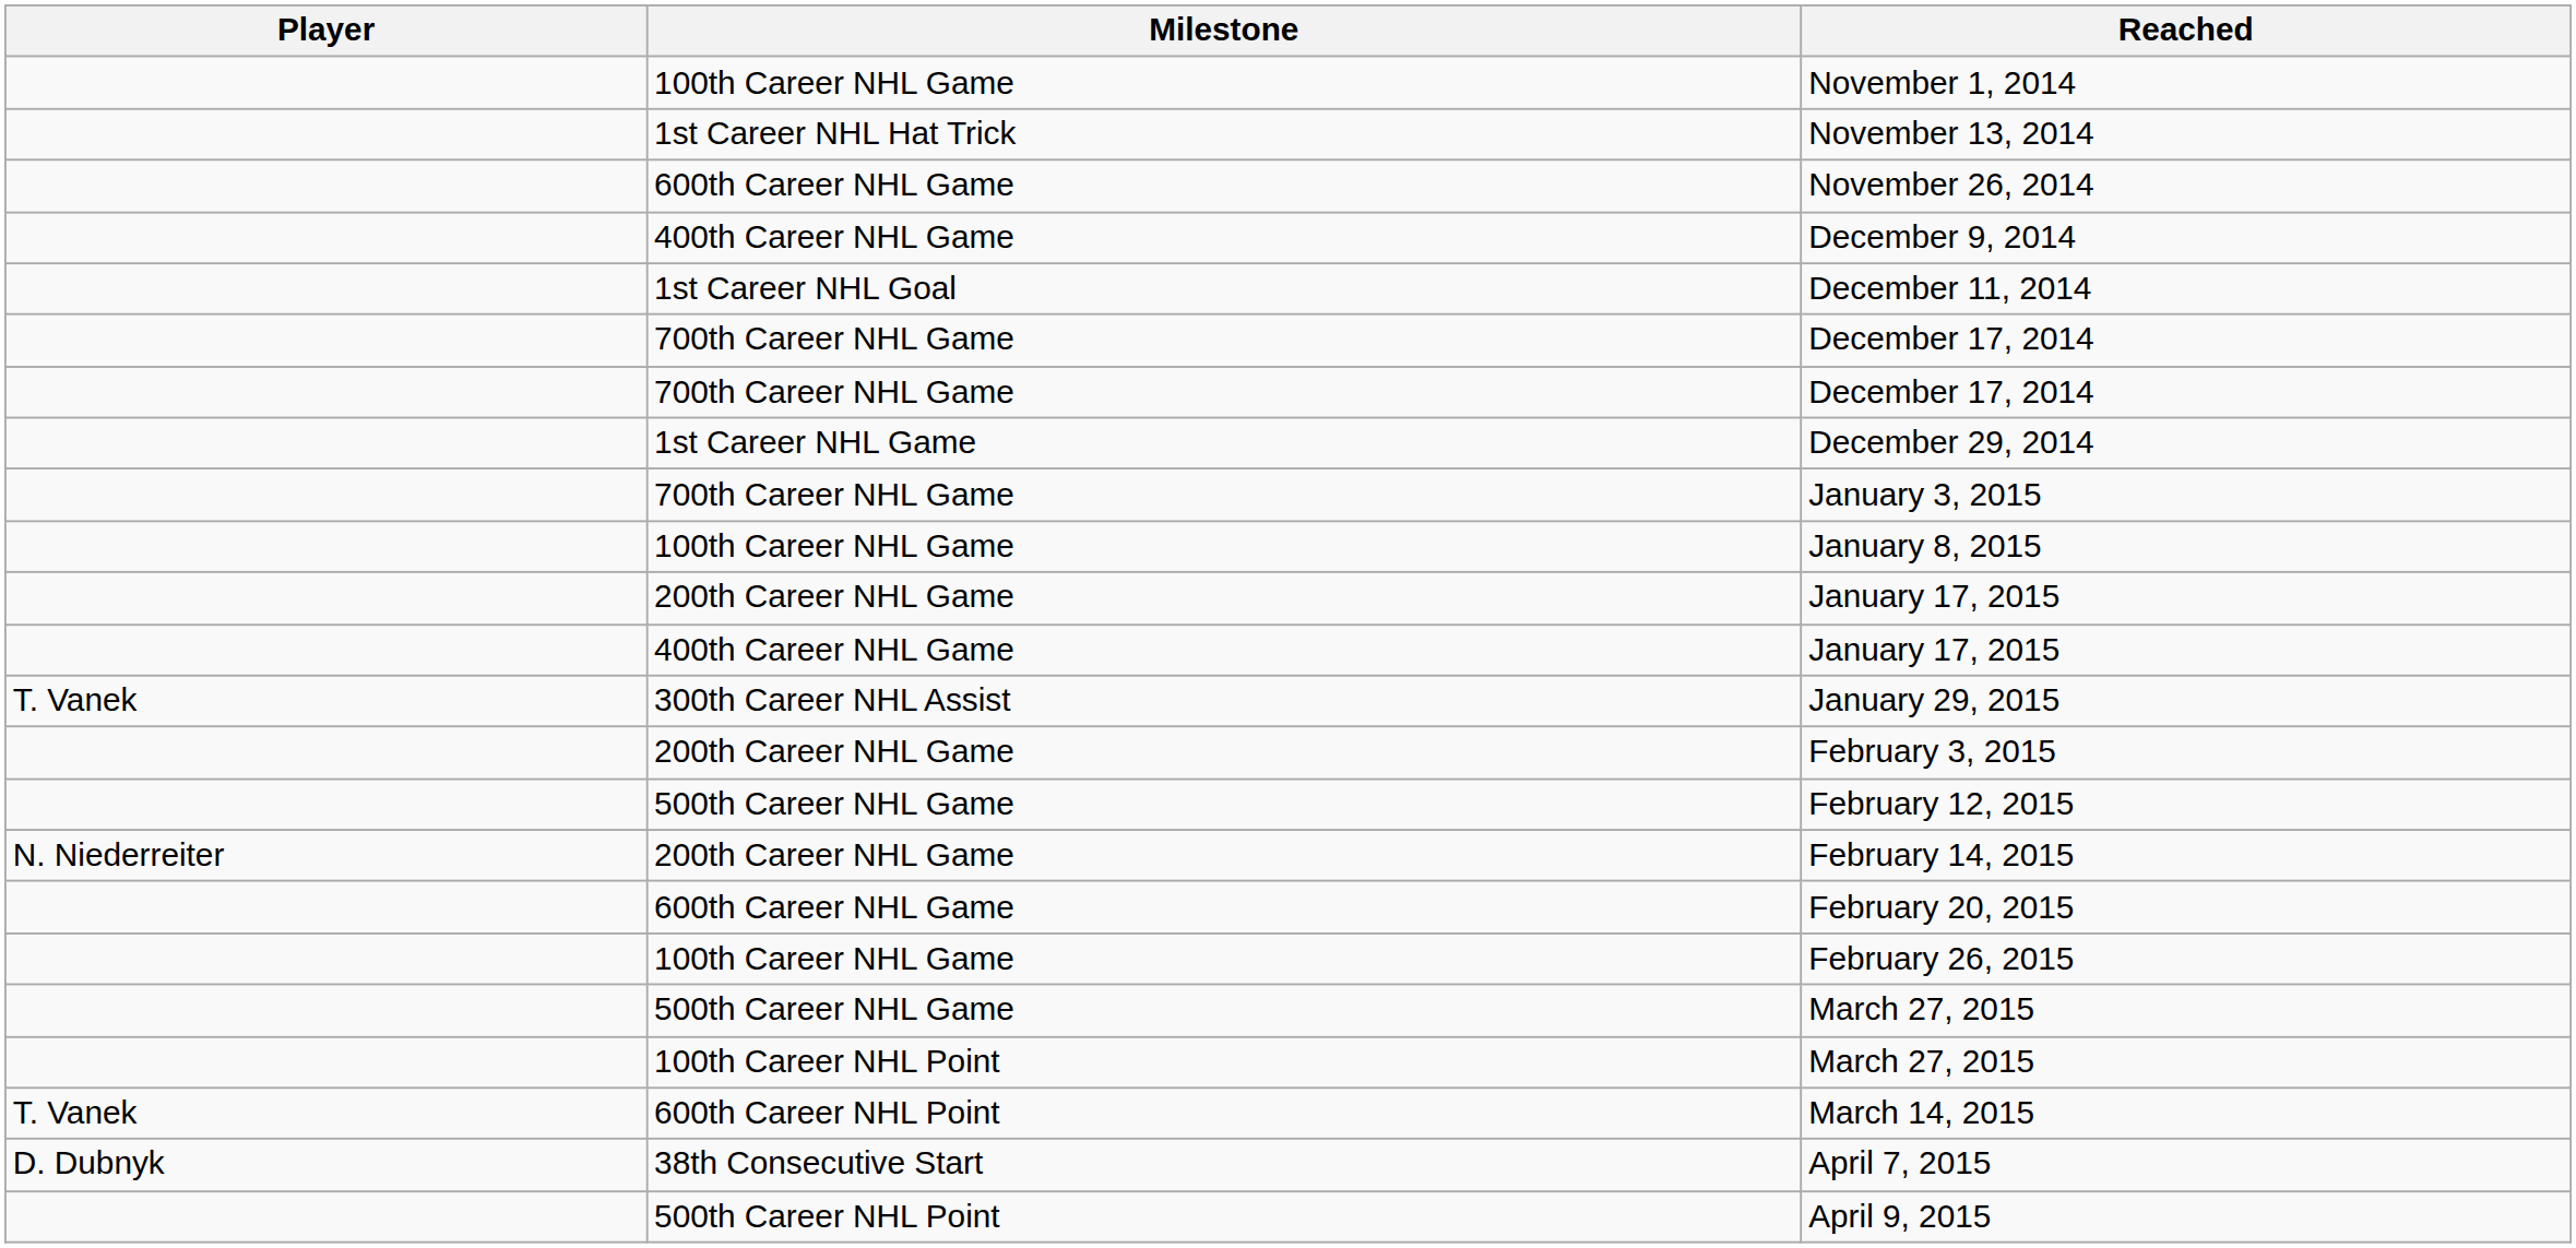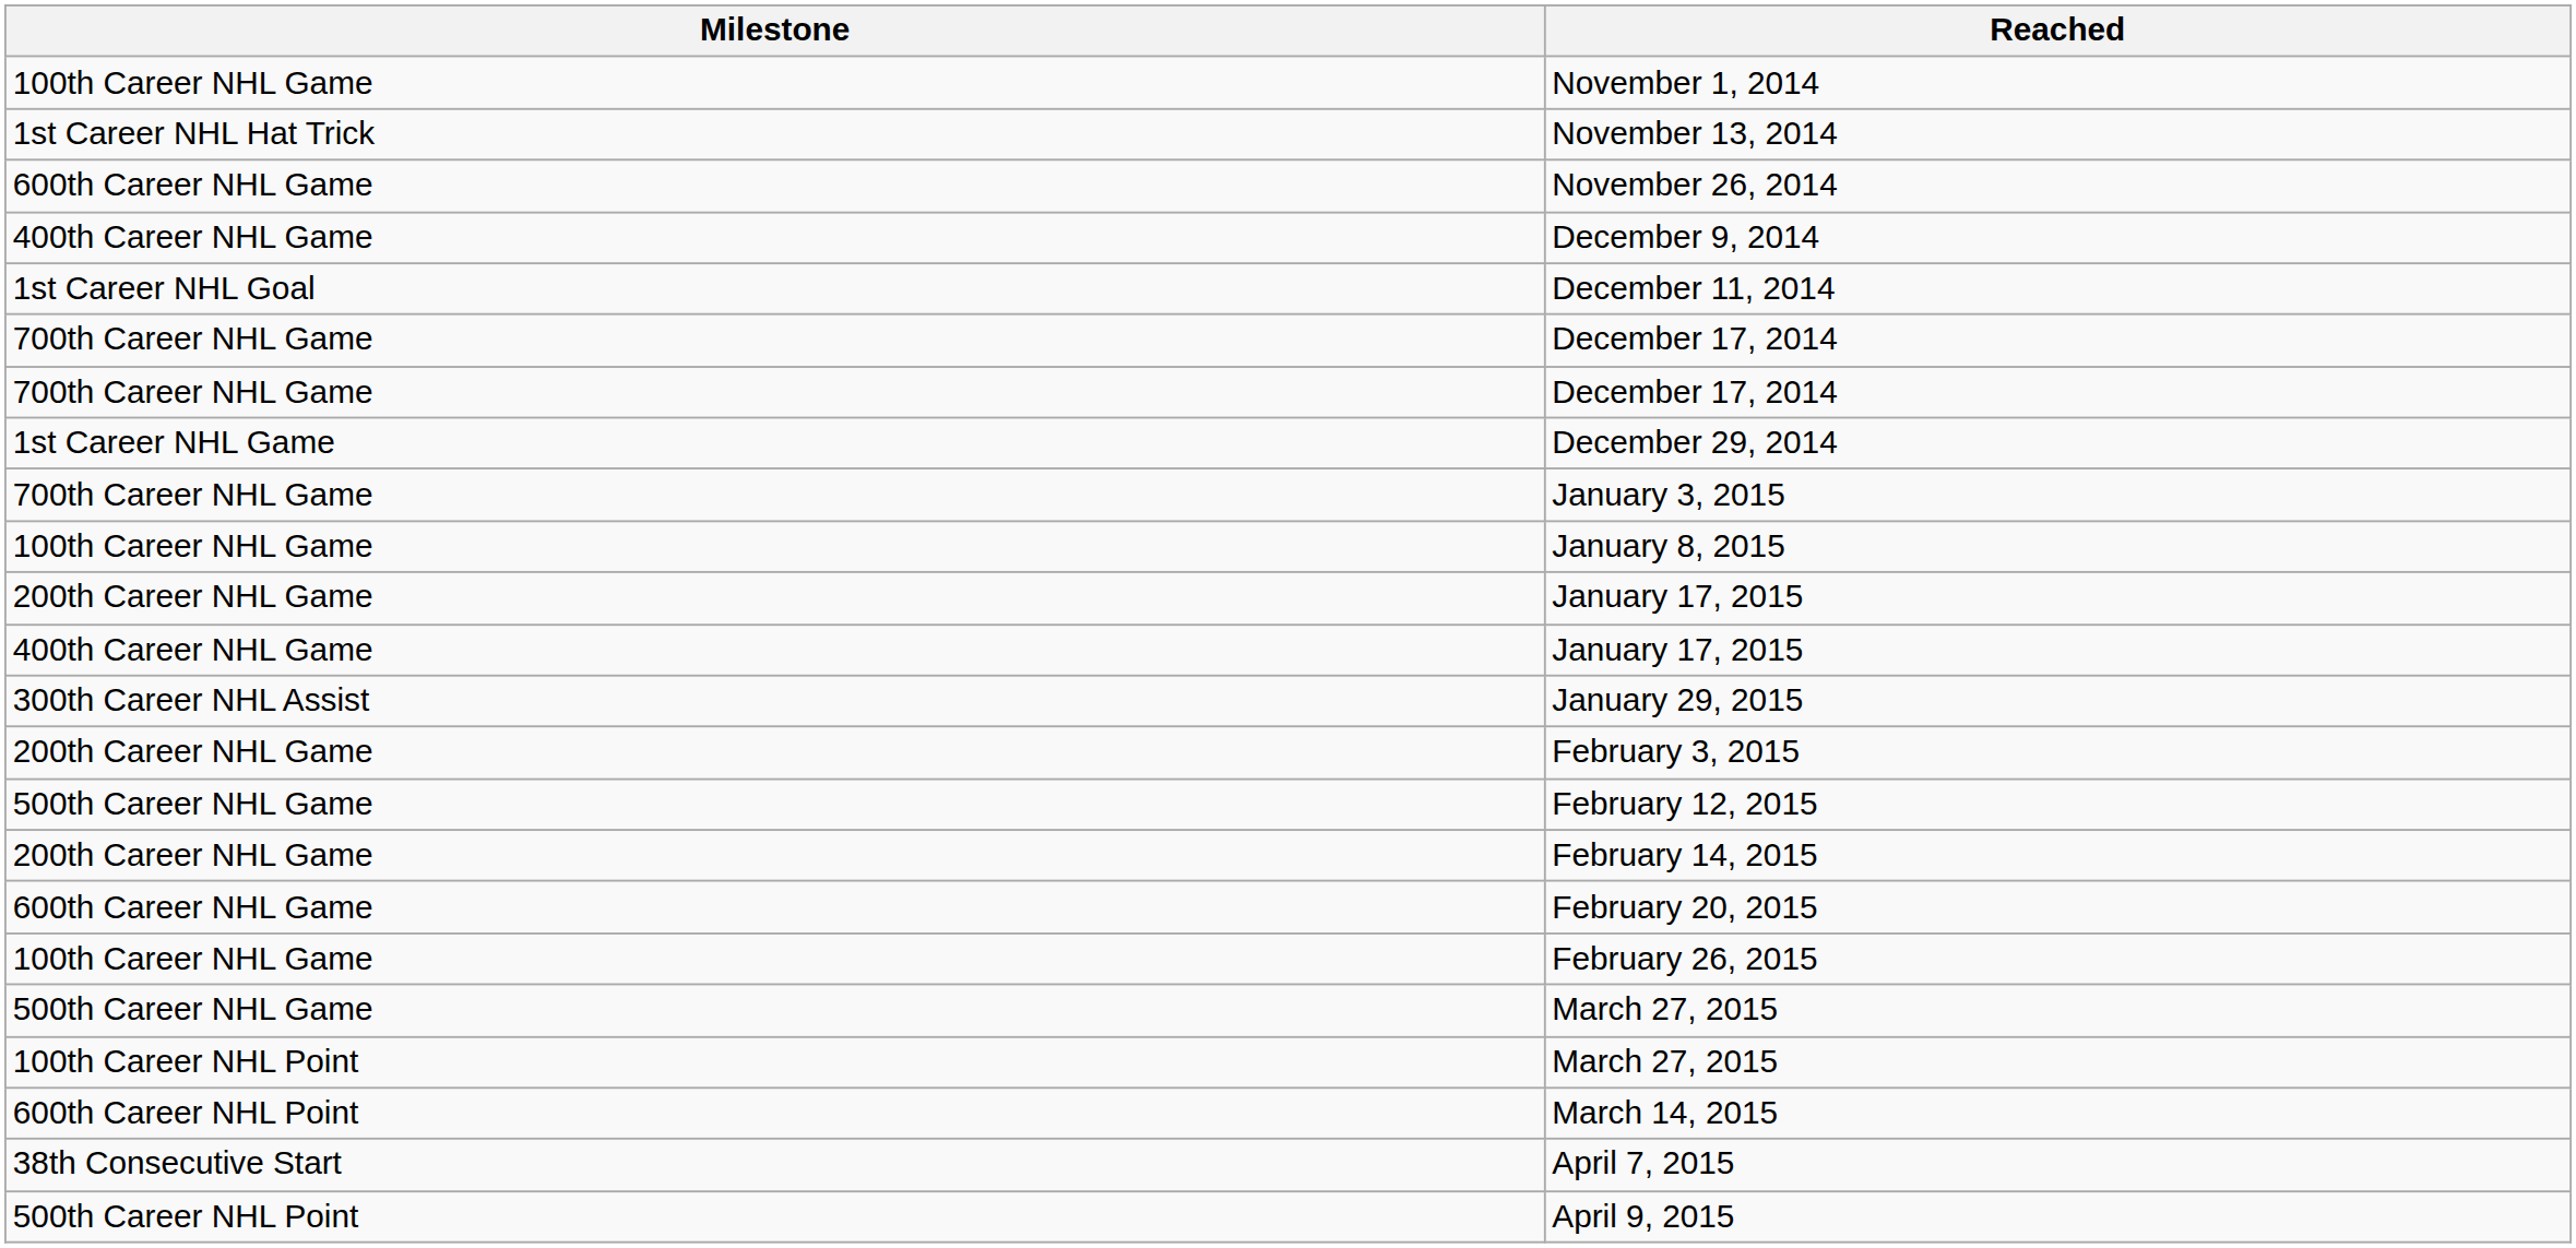- column: Player | T. Vanek | N. Niederreiter | T. Vanek | D. Dubnyk
